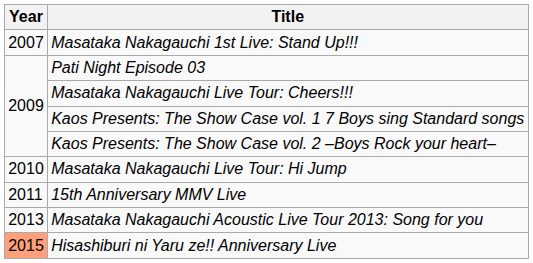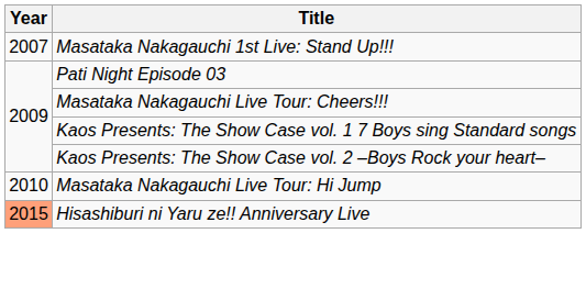- row: 2011 | 15th Anniversary MMV Live
- row: 2013 | Masataka Nakagauchi Acoustic Live Tour 2013: Song for you
